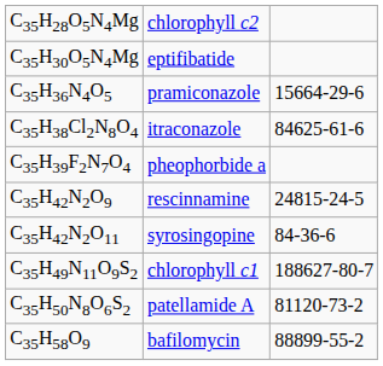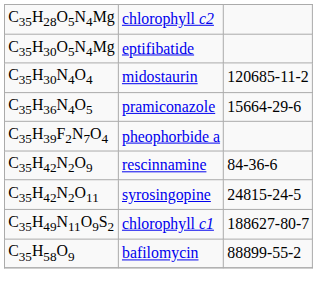+ row: C35H30N4O4 | midostaurin | 120685-11-2
- row: C35H38Cl2N8O4 | itraconazole | 84625-61-6
C35H42N2O9 | column 3: 24815-24-5 -> 84-36-6
C35H42N2O11 | column 3: 84-36-6 -> 24815-24-5
- row: C35H50N8O6S2 | patellamide A | 81120-73-2
